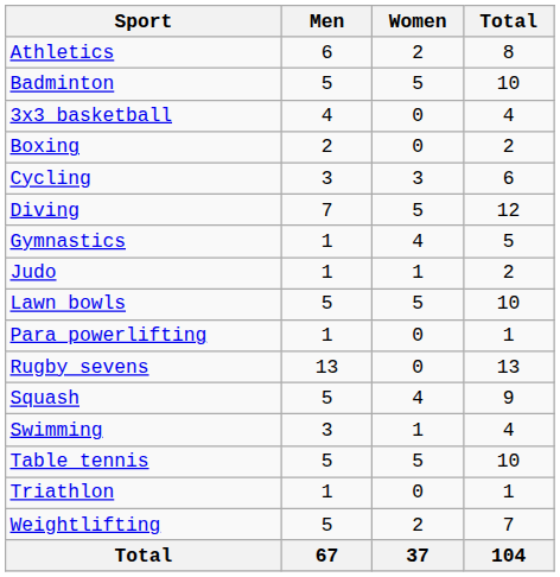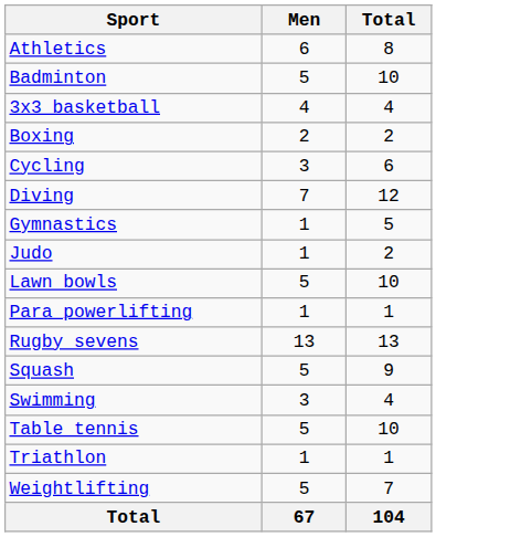- column: Women | 2 | 5 | 0 | 0 | 3 | 5 | 4 | 1 | 5 | 0 | 0 | 4 | 1 | 5 | 0 | 2 | 37
